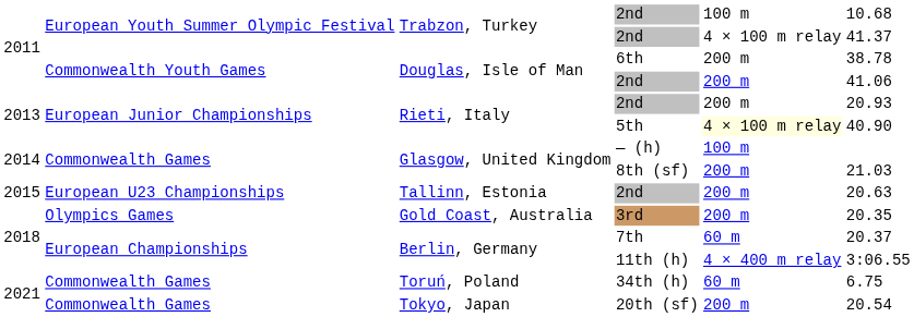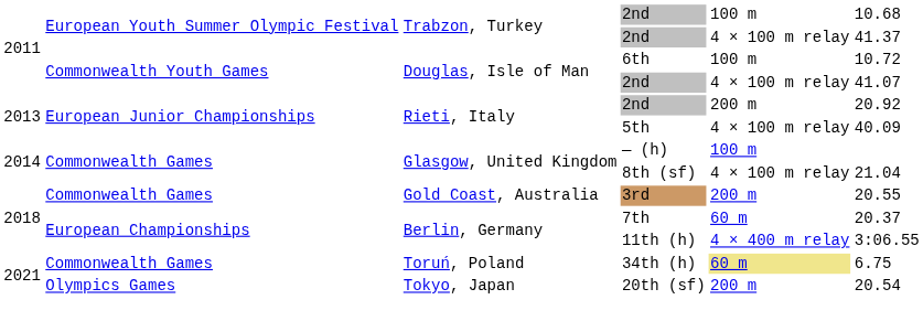6th | column 5: 200 m -> 100 m
6th | column 6: 38.78 -> 10.72
Douglas, Isle of Man / 2nd | column 5: 200 m -> 4 × 100 m relay
Douglas, Isle of Man / 2nd | column 6: 41.06 -> 41.07
Rieti, Italy / 2nd | column 6: 20.93 -> 20.92
5th | column 5: lightyellow background -> no background
5th | column 6: 40.90 -> 40.09
8th (sf) | column 5: 200 m -> 4 × 100 m relay
8th (sf) | column 6: 21.03 -> 21.04
- row: 2015 | European U23 Championships | Tallinn, Estonia | 2nd | 200 m | 20.63
3rd | column 2: Olympics Games -> Commonwealth Games
3rd | column 6: 20.35 -> 20.55
34th (h) | column 5: no background -> khaki background
20th (sf) | column 2: Commonwealth Games -> Olympics Games
